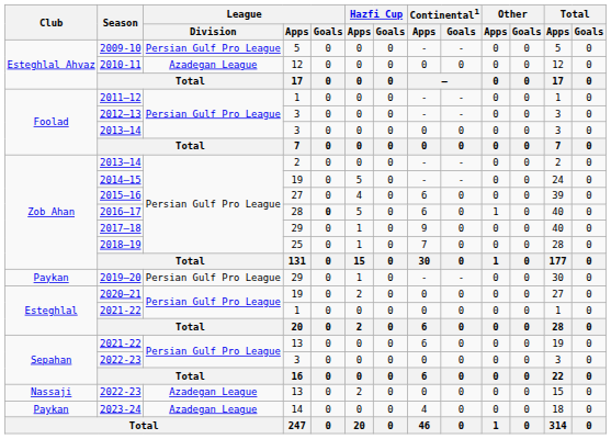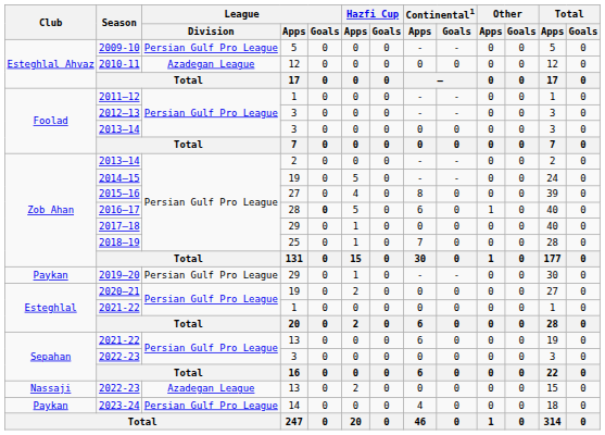2015–16 | Continental1 / Apps: 6 -> 8
2017–18 | Continental1 / Apps: 9 -> 0
2023-24 | League / Division: Azadegan League -> Persian Gulf Pro League
